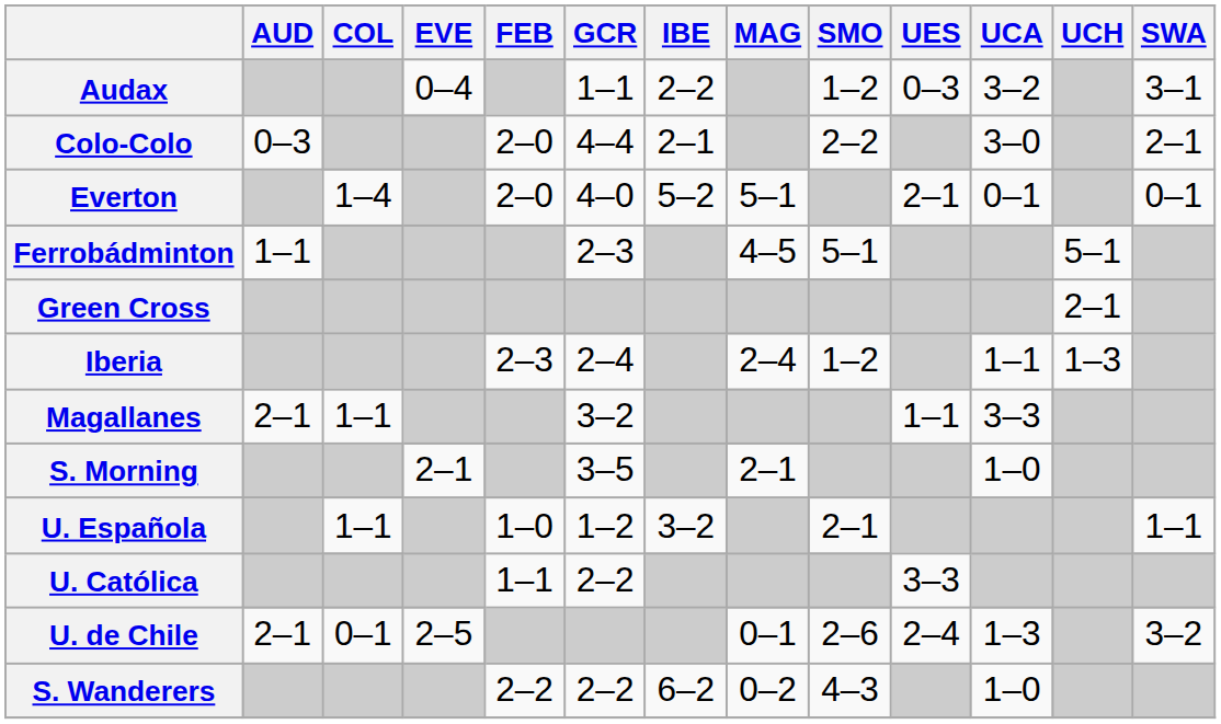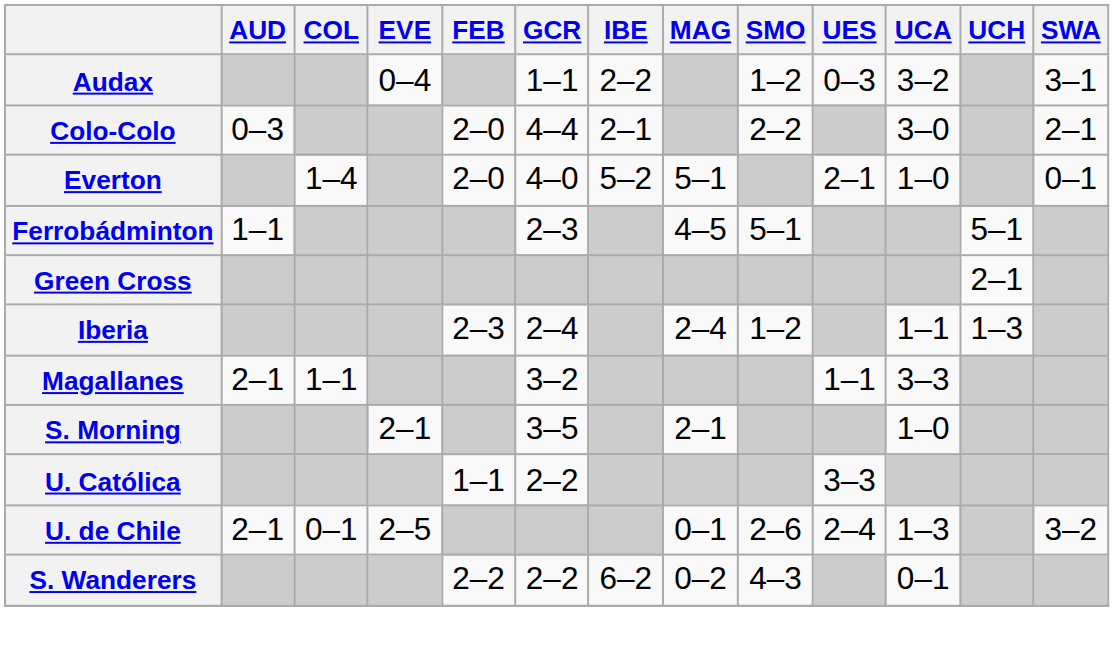Everton | UCA: 0–1 -> 1–0
- row: U. Española | 1–1 | 1–0 | 1–2 | 3–2 | 2–1 | 1–1
S. Wanderers | UCA: 1–0 -> 0–1
